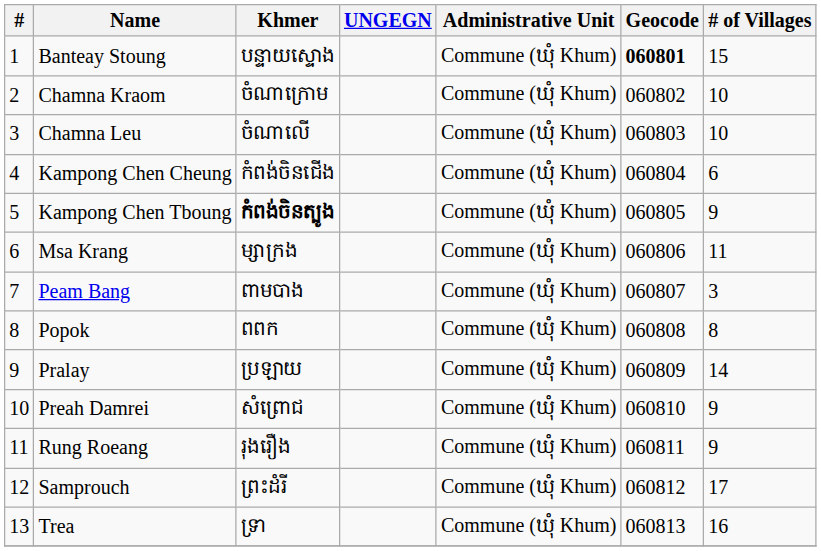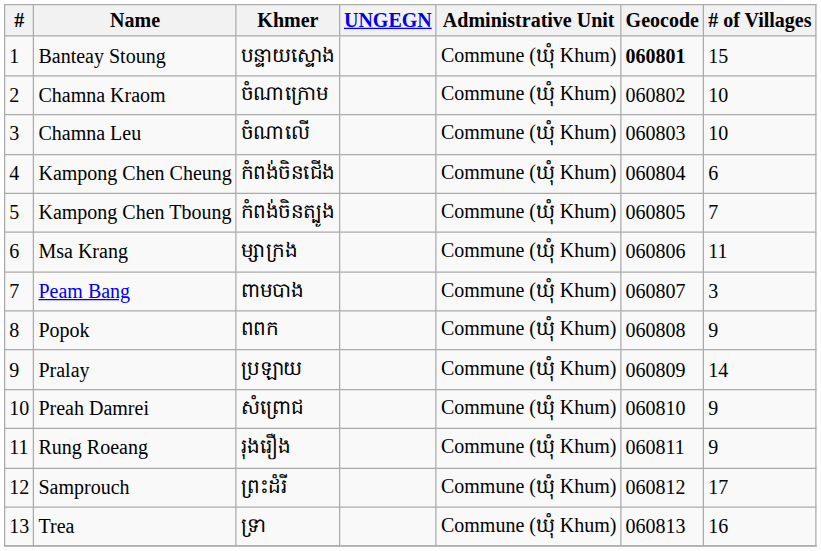Kampong Chen Tboung | Khmer: bold -> normal
Kampong Chen Tboung | # of Villages: 9 -> 7
Popok | # of Villages: 8 -> 9
